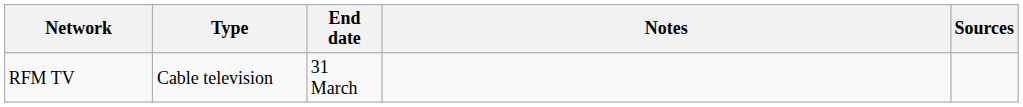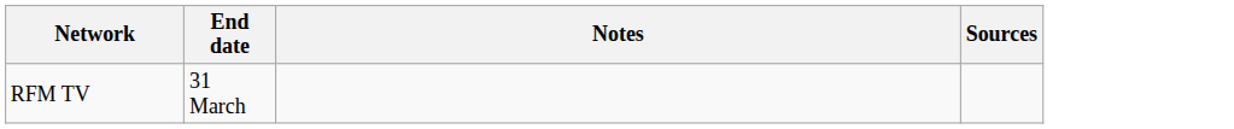- column: Type | Cable television
